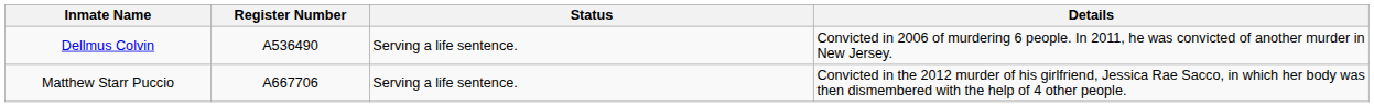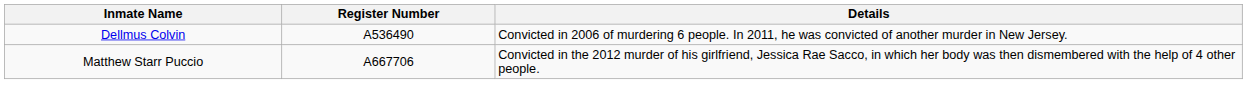- column: Status | Serving a life sentence. | Serving a life sentence.
